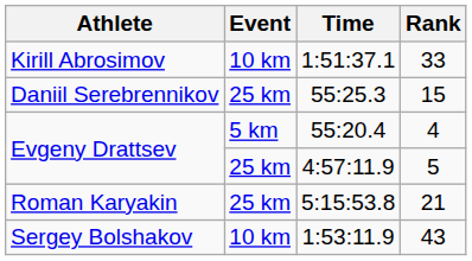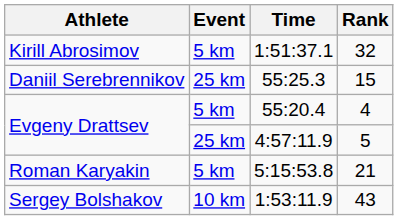1:51:37.1 | Event: 10 km -> 5 km
1:51:37.1 | Rank: 33 -> 32
5:15:53.8 | Event: 25 km -> 5 km
